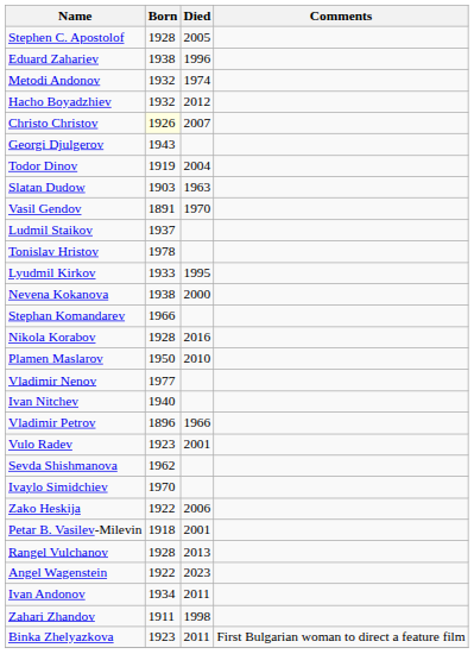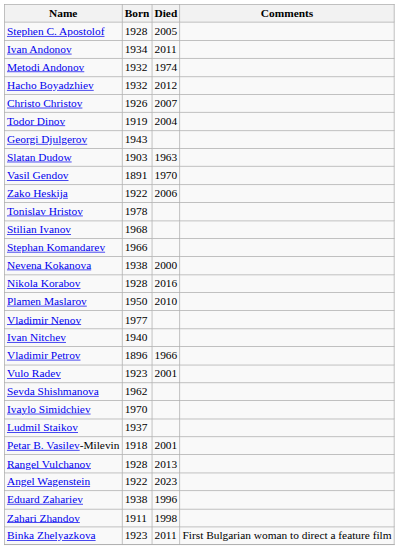rows swapped: Ivan Andonov <-> Eduard Zahariev
Christo Christov | Born: lightyellow background -> no background
rows swapped: Todor Dinov <-> Georgi Djulgerov
rows swapped: Zako Heskija <-> Ludmil Staikov
+ row: Stilian Ivanov | 1968
- row: Lyudmil Kirkov | 1933 | 1995
rows swapped: Nevena Kokanova <-> Stephan Komandarev
